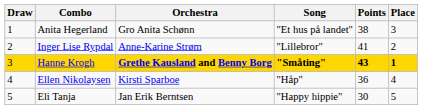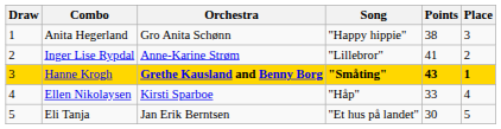Anita Hegerland | Song: "Et hus på landet" -> "Happy hippie"
Ellen Nikolaysen | Points: 36 -> 33
Eli Tanja | Song: "Happy hippie" -> "Et hus på landet"
